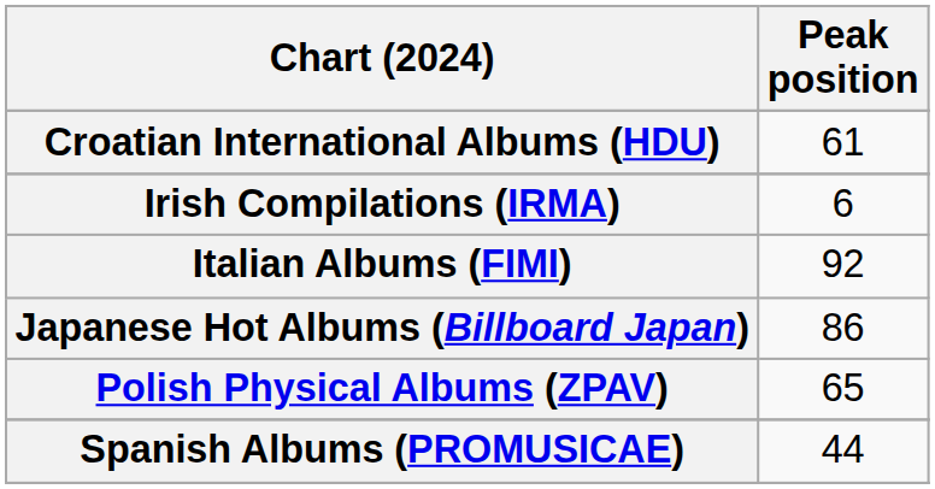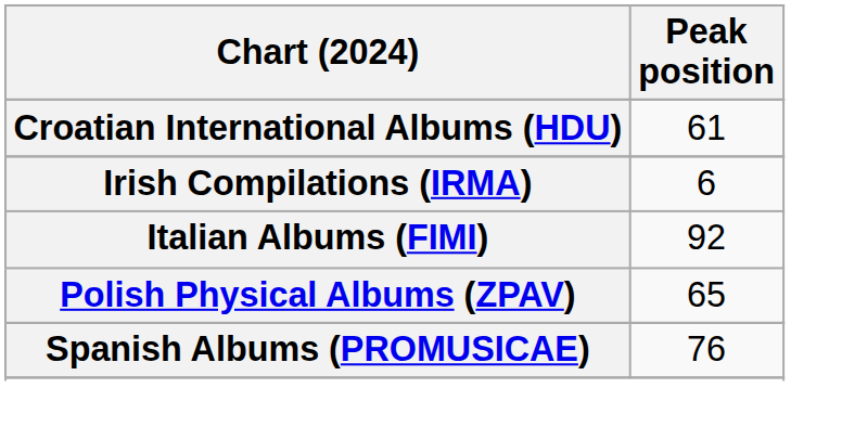- row: Japanese Hot Albums (Billboard Japan) | 86
Spanish Albums (PROMUSICAE) | Peak position: 44 -> 76
